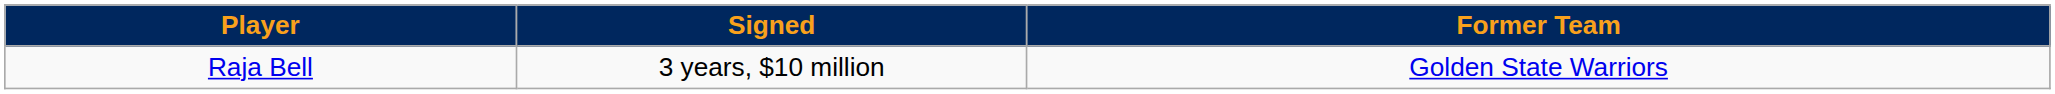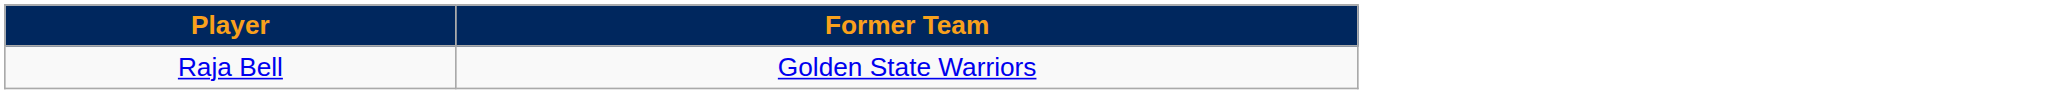- column: Signed | 3 years, $10 million
